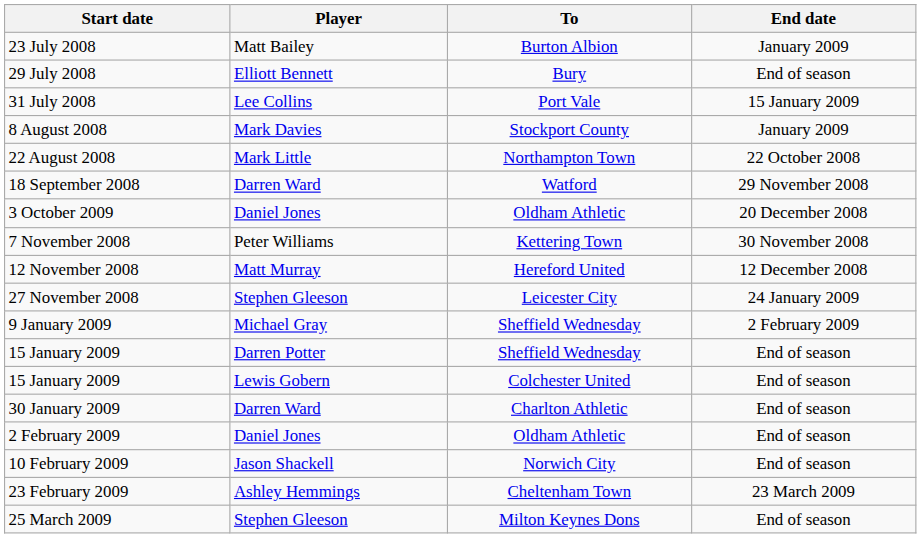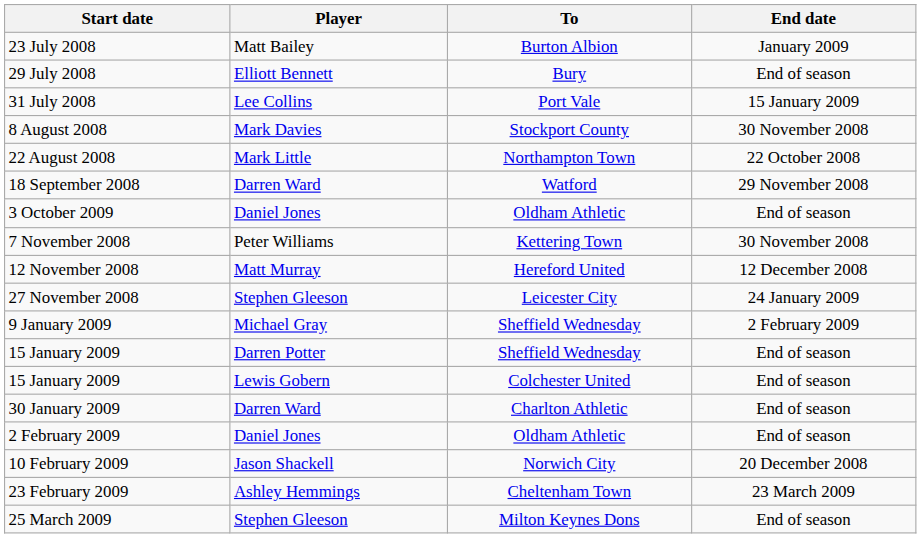8 August 2008 | End date: January 2009 -> 30 November 2008
3 October 2009 | End date: 20 December 2008 -> End of season
10 February 2009 | End date: End of season -> 20 December 2008
